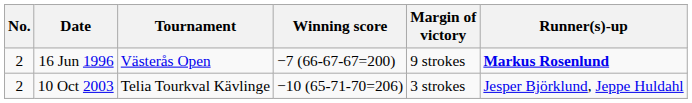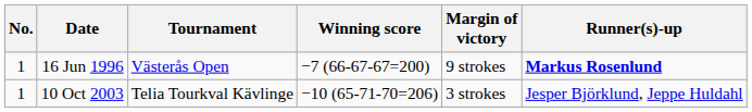16 Jun 1996 | No.: 2 -> 1
10 Oct 2003 | No.: 2 -> 1
